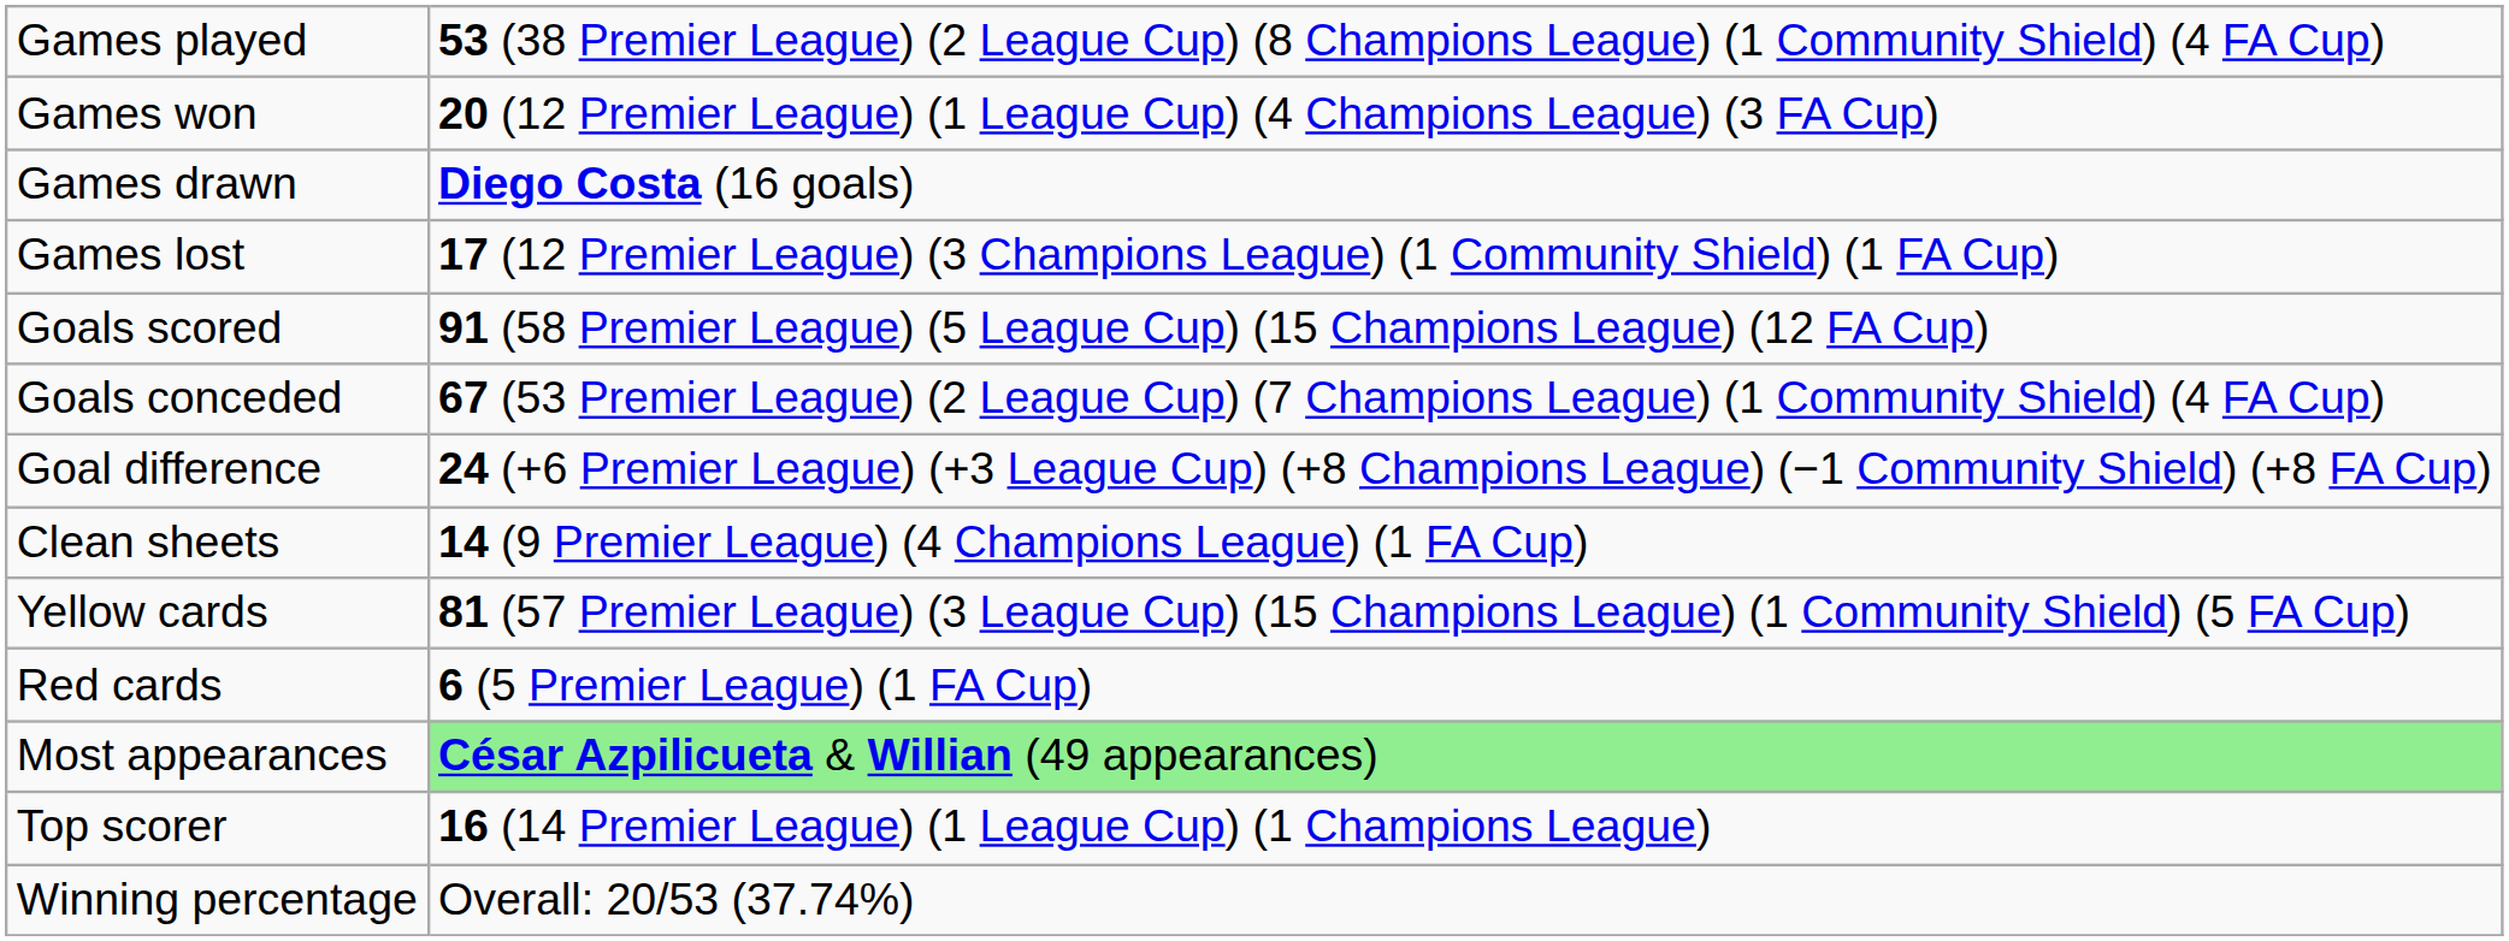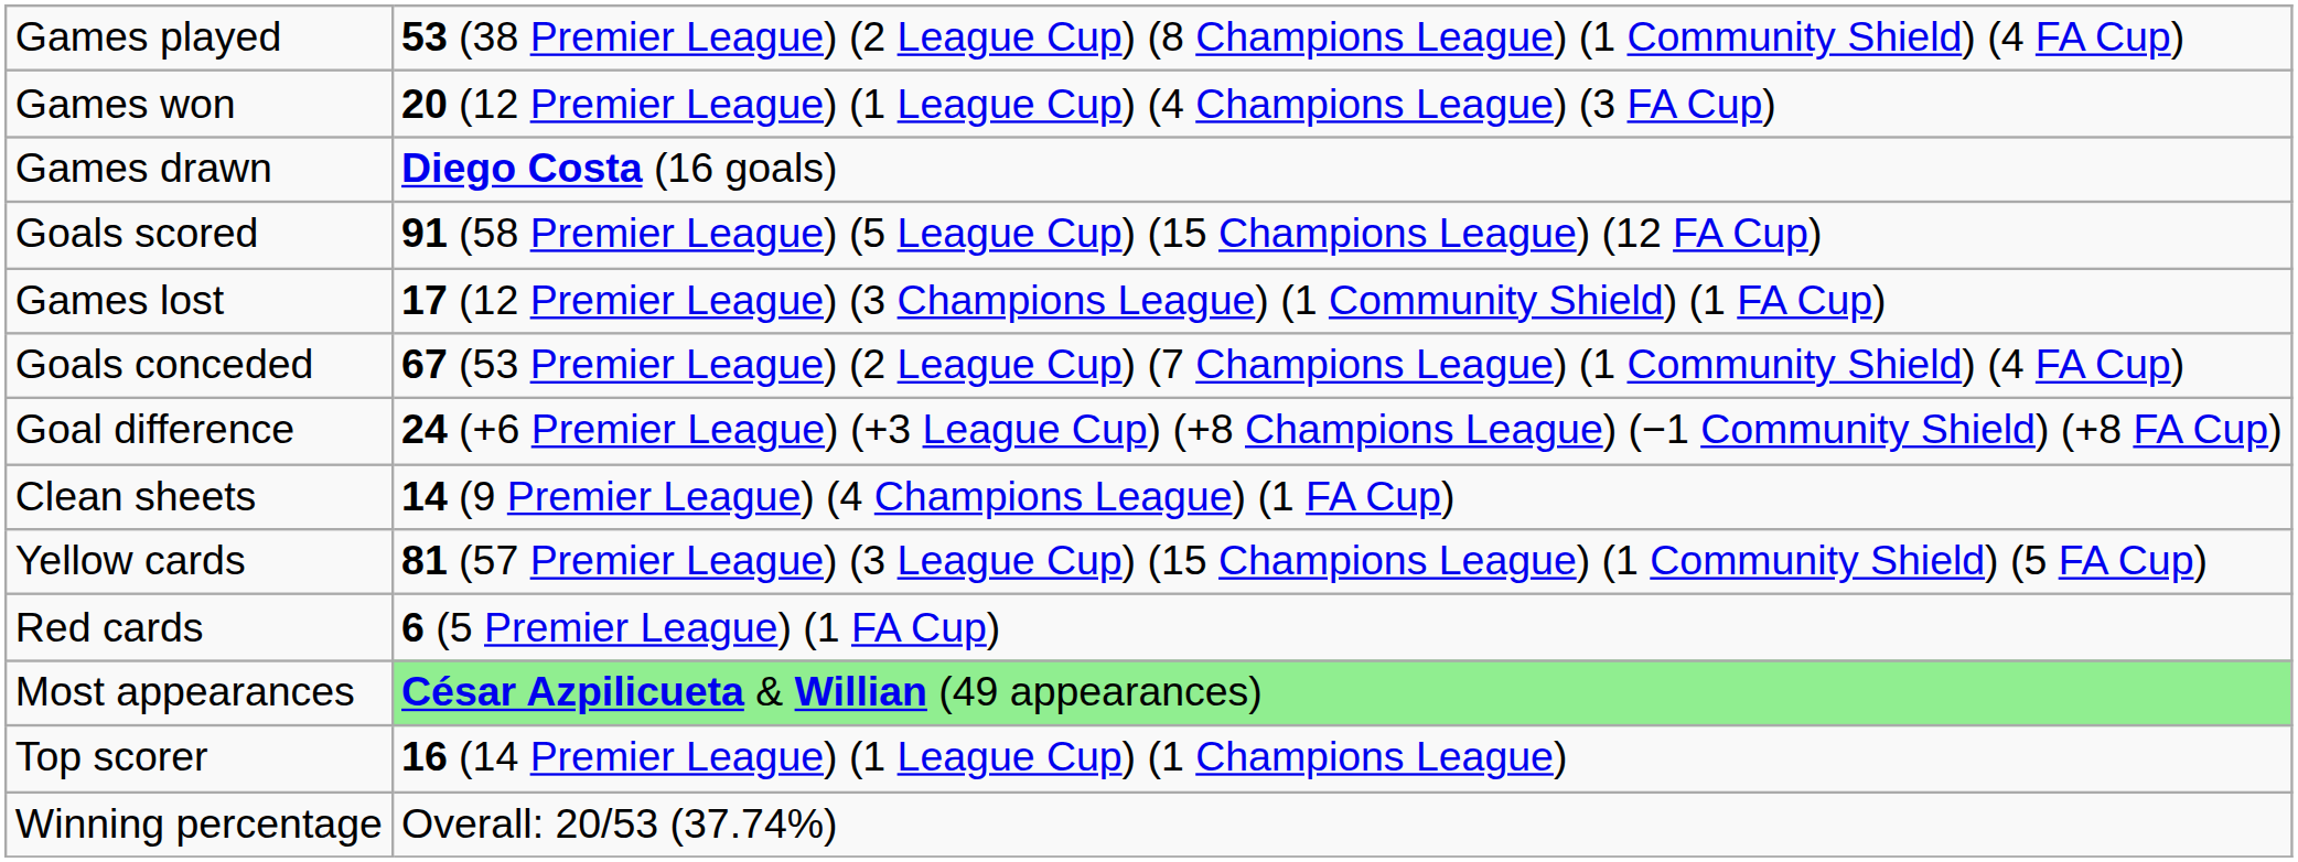rows swapped: Games lost <-> Goals scored
